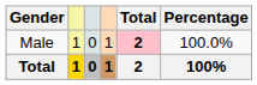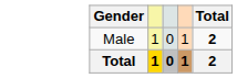- column: Percentage | 100.0% | 100%
Male | Total: pink background -> no background
